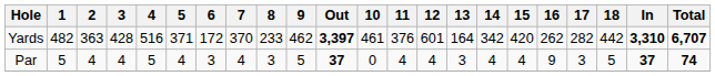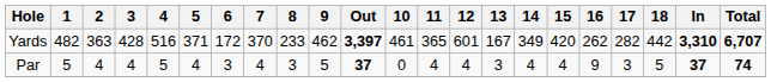Yards | 11: 376 -> 365
Yards | 13: 164 -> 167
Yards | 14: 342 -> 349
